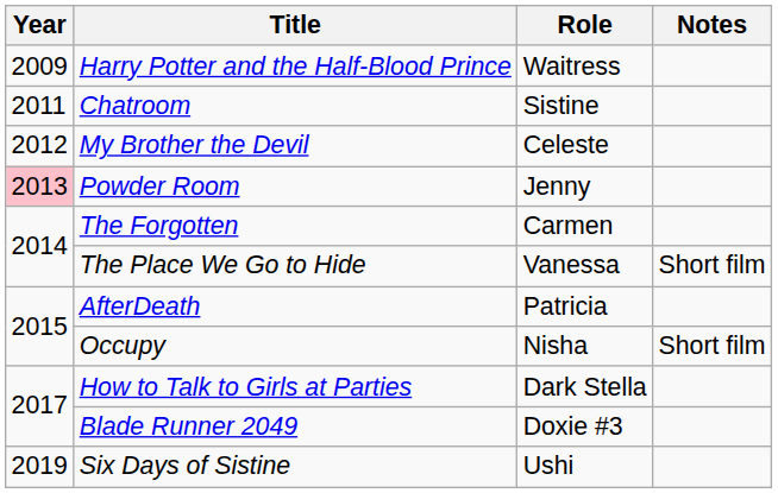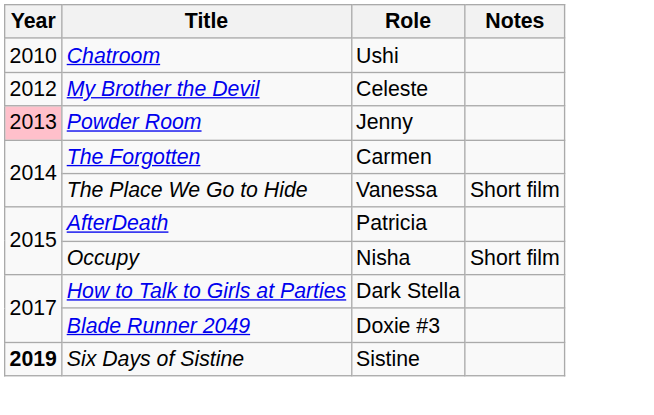- row: 2009 | Harry Potter and the Half-Blood Prince | Waitress
Chatroom | Year: 2011 -> 2010
Chatroom | Role: Sistine -> Ushi
Six Days of Sistine | Year: normal -> bold
Six Days of Sistine | Role: Ushi -> Sistine
